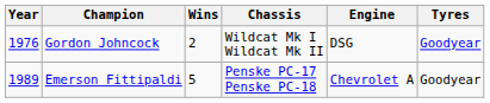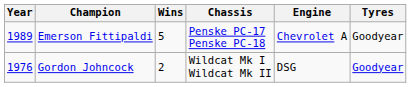rows swapped: Gordon Johncock <-> Emerson Fittipaldi
